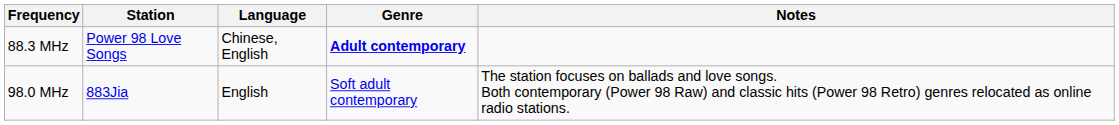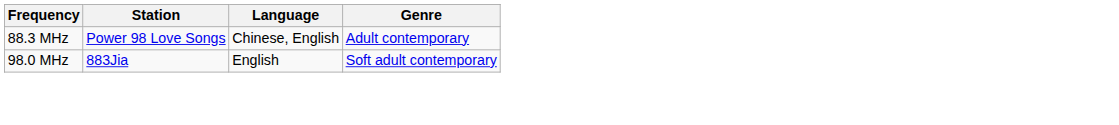- column: Notes | The station focuses on ballads and love songs. Both contemporary (Power 98 Raw) and classic hits (Power 98 Retro) genres relocated as online radio stations.
88.3 MHz | Genre: bold -> normal
